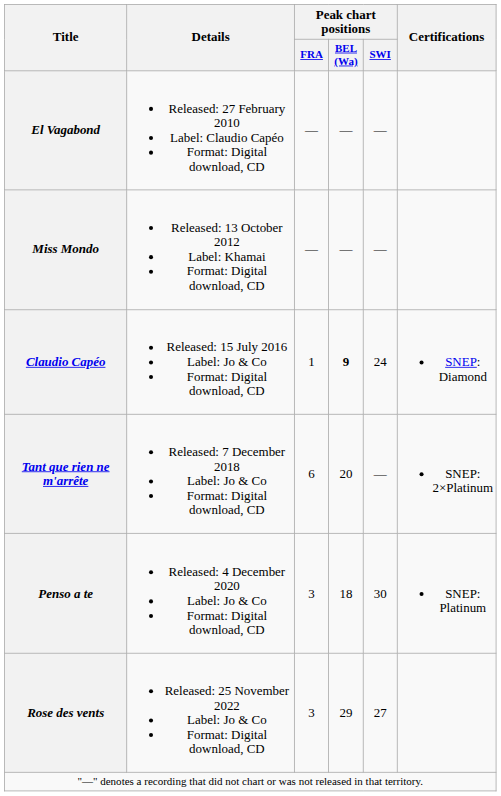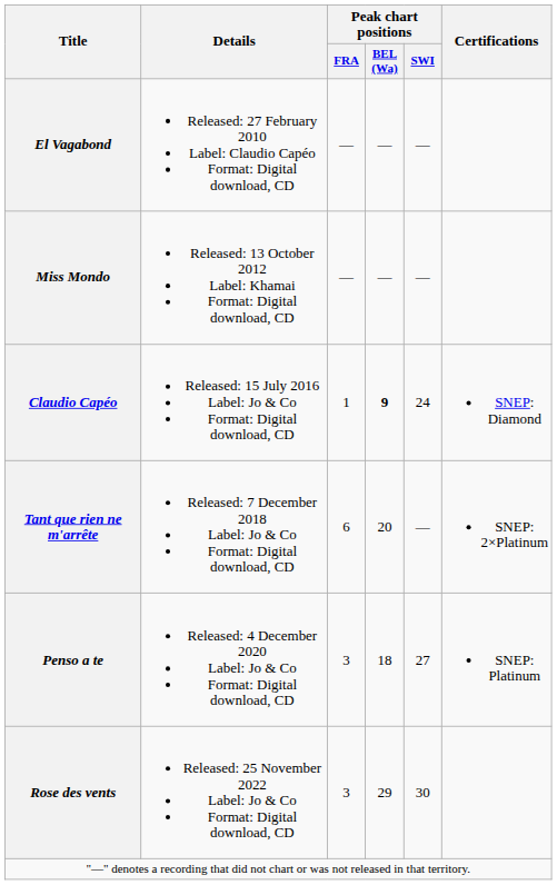Penso a te | Peak chart positions / SWI: 30 -> 27
Rose des vents | Peak chart positions / SWI: 27 -> 30
